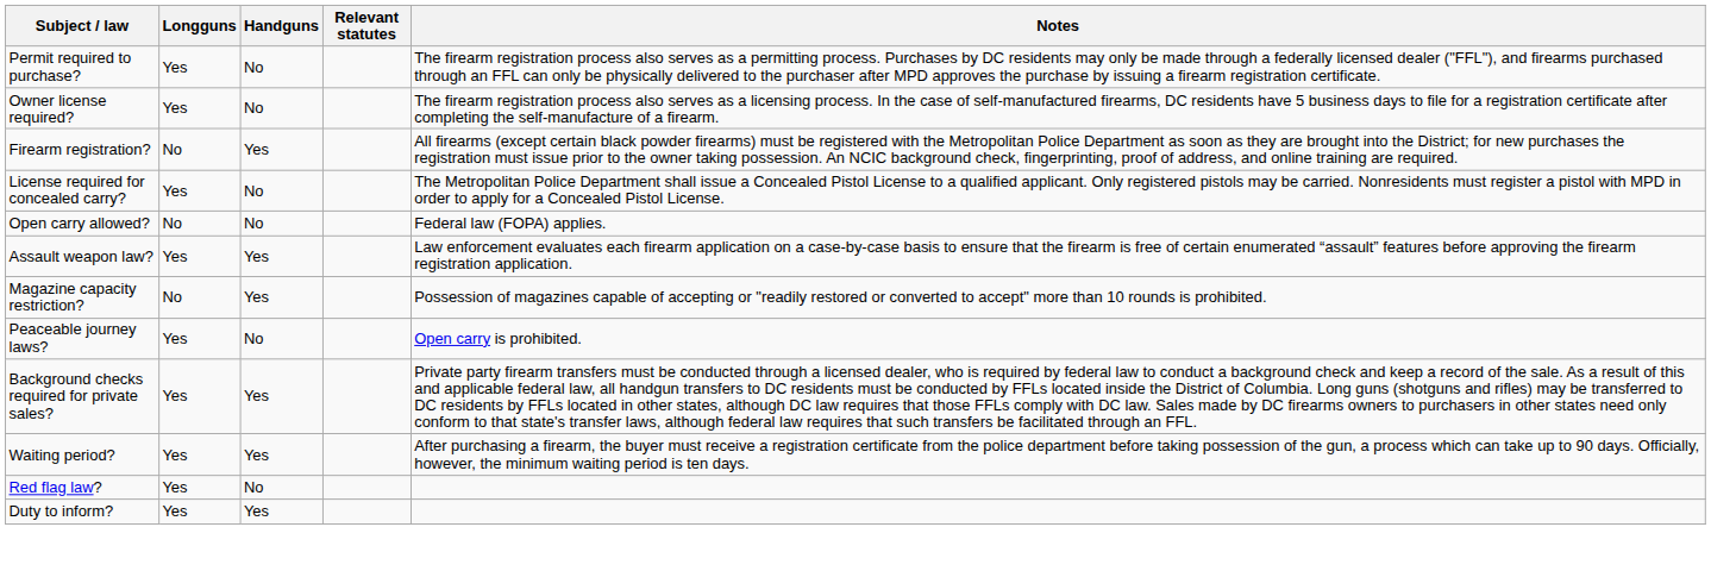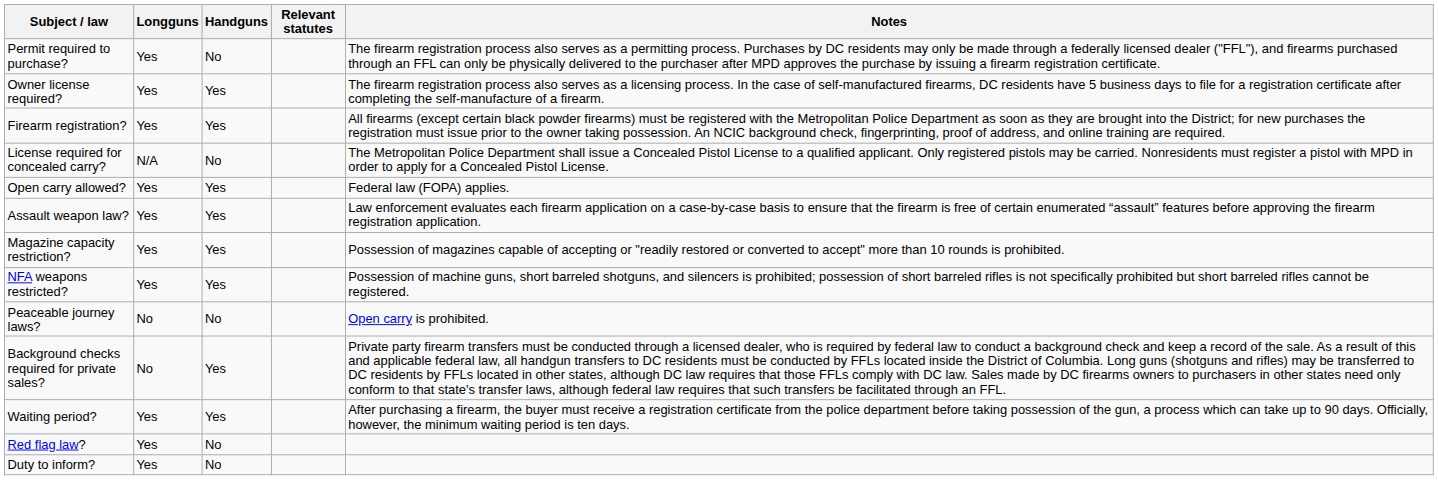Owner license required? | Handguns: No -> Yes
Firearm registration? | Longguns: No -> Yes
License required for concealed carry? | Longguns: Yes -> N/A
Open carry allowed? | Longguns: No -> Yes
Open carry allowed? | Handguns: No -> Yes
Magazine capacity restriction? | Longguns: No -> Yes
+ row: NFA weapons restricted? | Yes | Yes | Possession of machine guns, short barreled shotguns, and silencers is prohibited; possession of short barreled rifles is not specifically prohibited but short barreled rifles cannot be registered.
Peaceable journey laws? | Longguns: Yes -> No
Background checks required for private sales? | Longguns: Yes -> No
Duty to inform? | Handguns: Yes -> No
